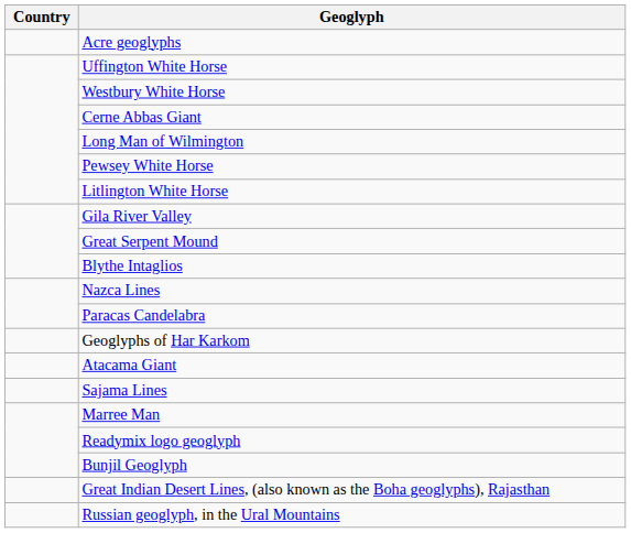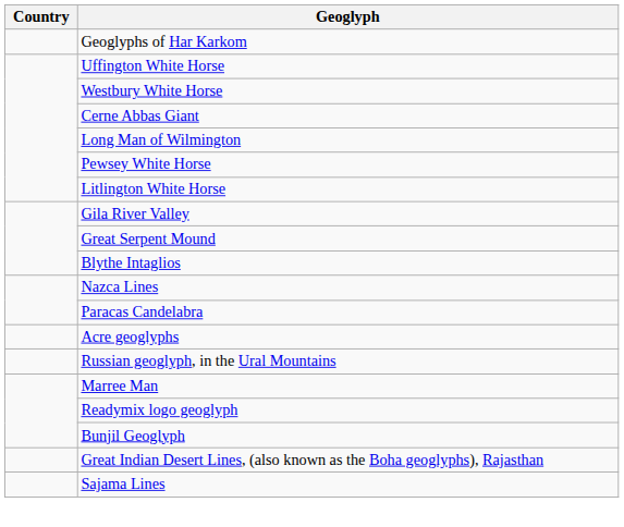rows swapped: Geoglyphs of Har Karkom <-> Acre geoglyphs
- row: Atacama Giant
rows swapped: Sajama Lines <-> Russian geoglyph, in the Ural Mountains
